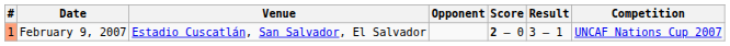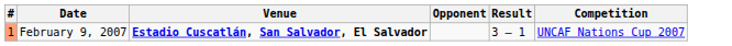- column: Score | 2 – 0
February 9, 2007 | Venue: normal -> bold
